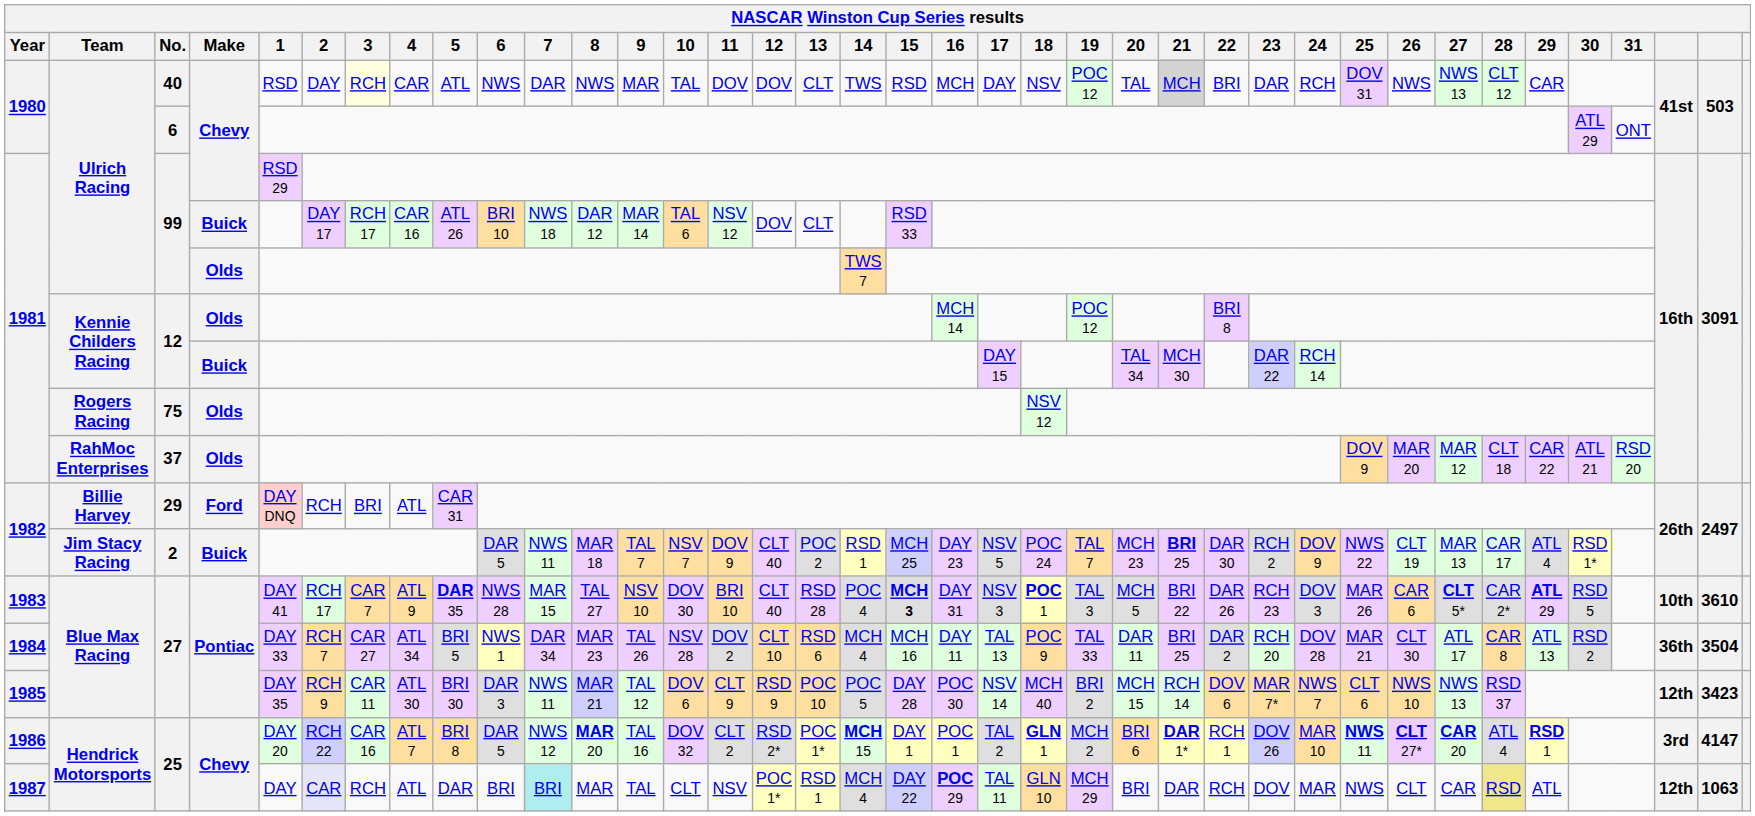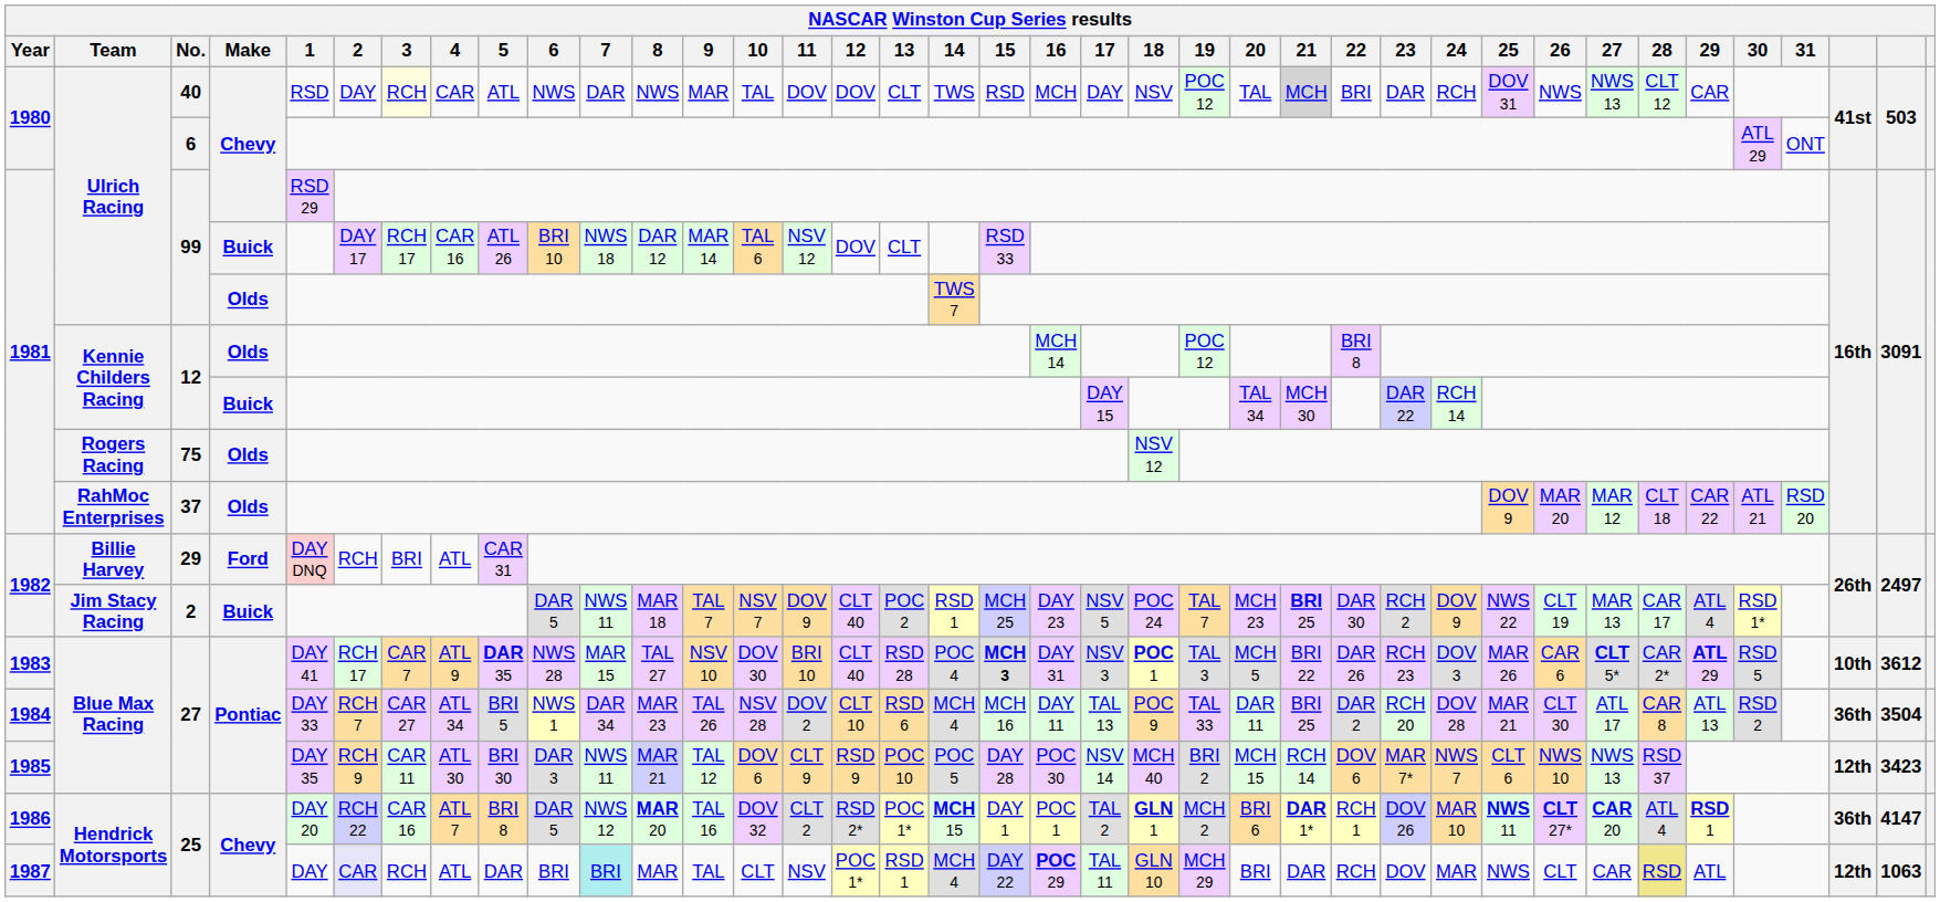1983 / 27 | column 37: 3610 -> 3612
1986 / 25 | column 36: 3rd -> 36th
